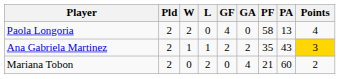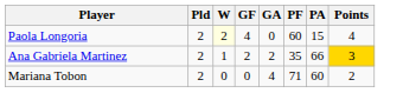- column: L | 0 | 1 | 2
Paola Longoria | W: no background -> lightyellow background
Paola Longoria | PF: 58 -> 60
Paola Longoria | PA: 13 -> 15
Ana Gabriela Martinez | PA: 43 -> 66
Mariana Tobon | PF: 21 -> 71
